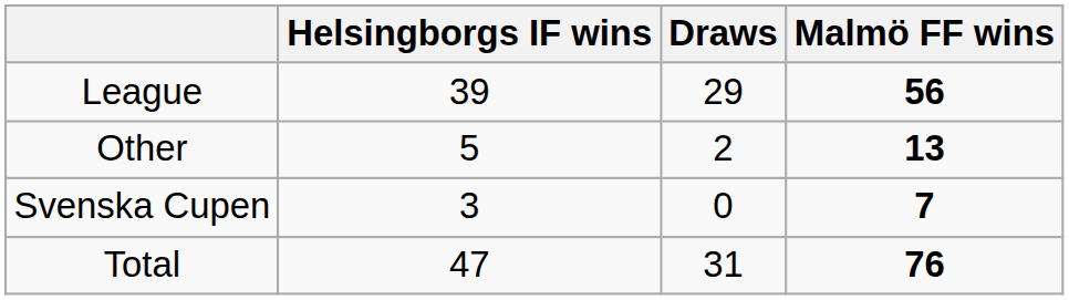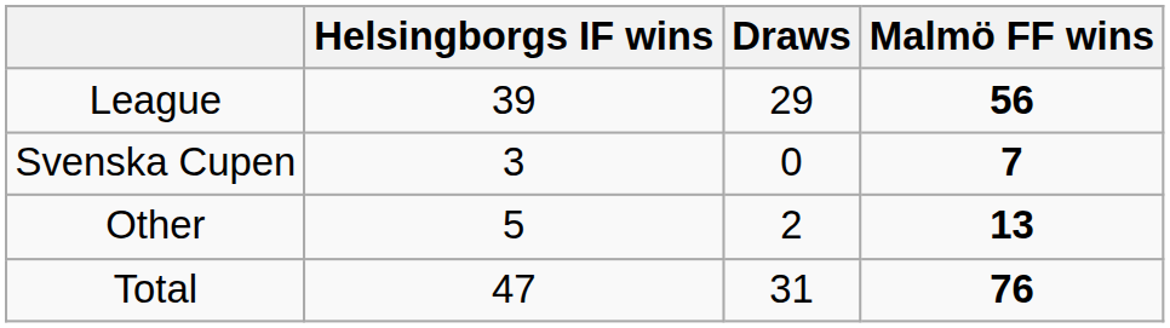rows swapped: Svenska Cupen <-> Other
